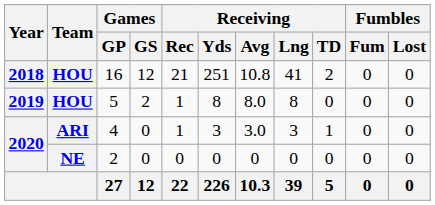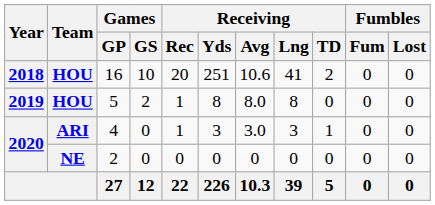16 | Games / GS: 12 -> 10
16 | Receiving / Rec: 21 -> 20
16 | Receiving / Avg: 10.8 -> 10.6
